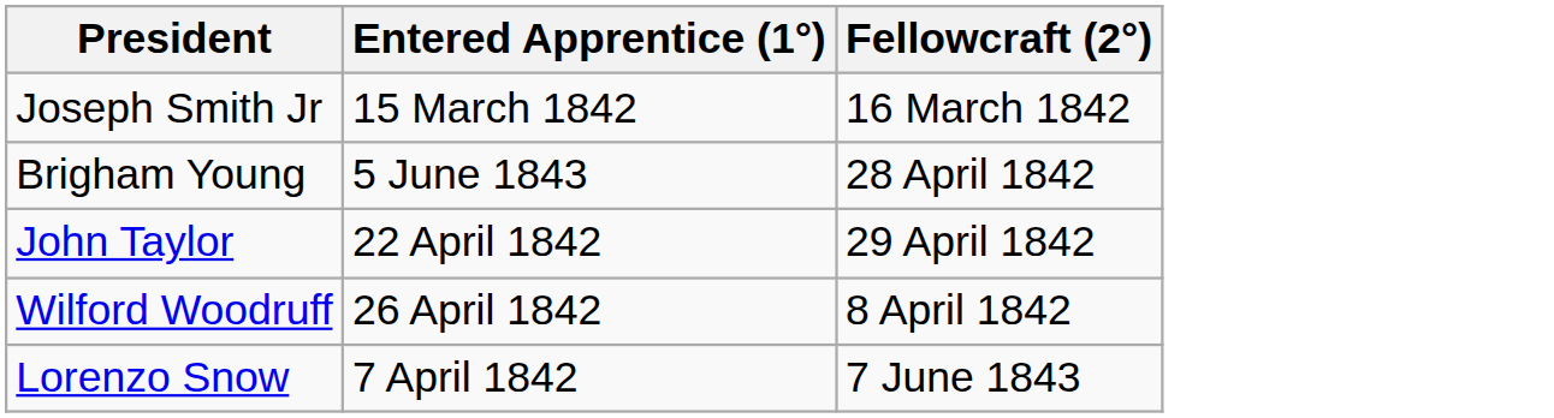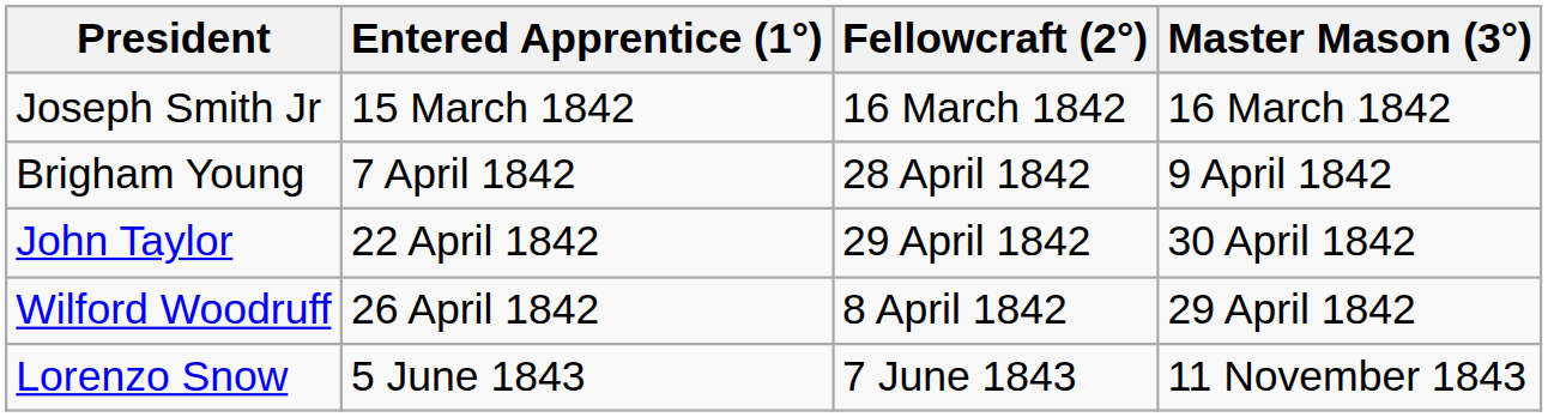+ column: Master Mason (3°) | 16 March 1842 | 9 April 1842 | 30 April 1842 | 29 April 1842 | 11 November 1843
Brigham Young | Entered Apprentice (1°): 5 June 1843 -> 7 April 1842
Lorenzo Snow | Entered Apprentice (1°): 7 April 1842 -> 5 June 1843
